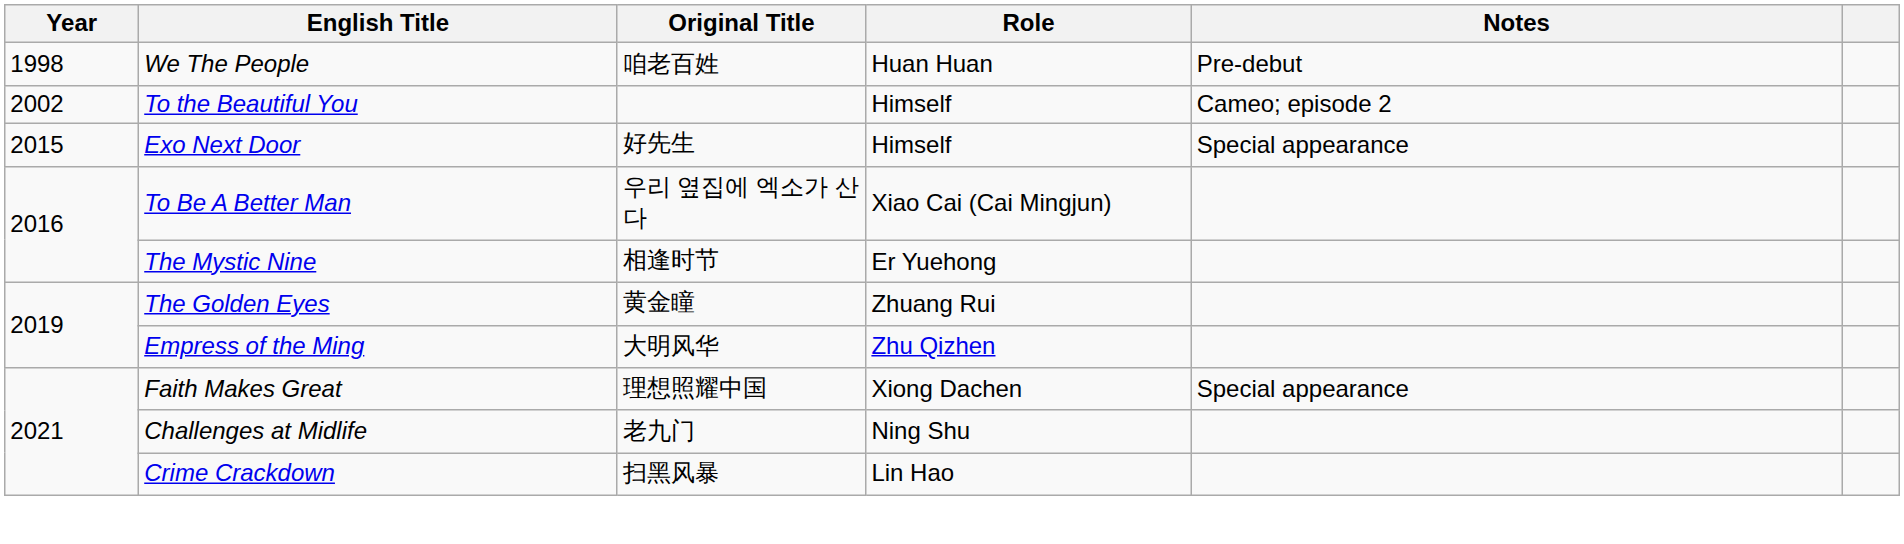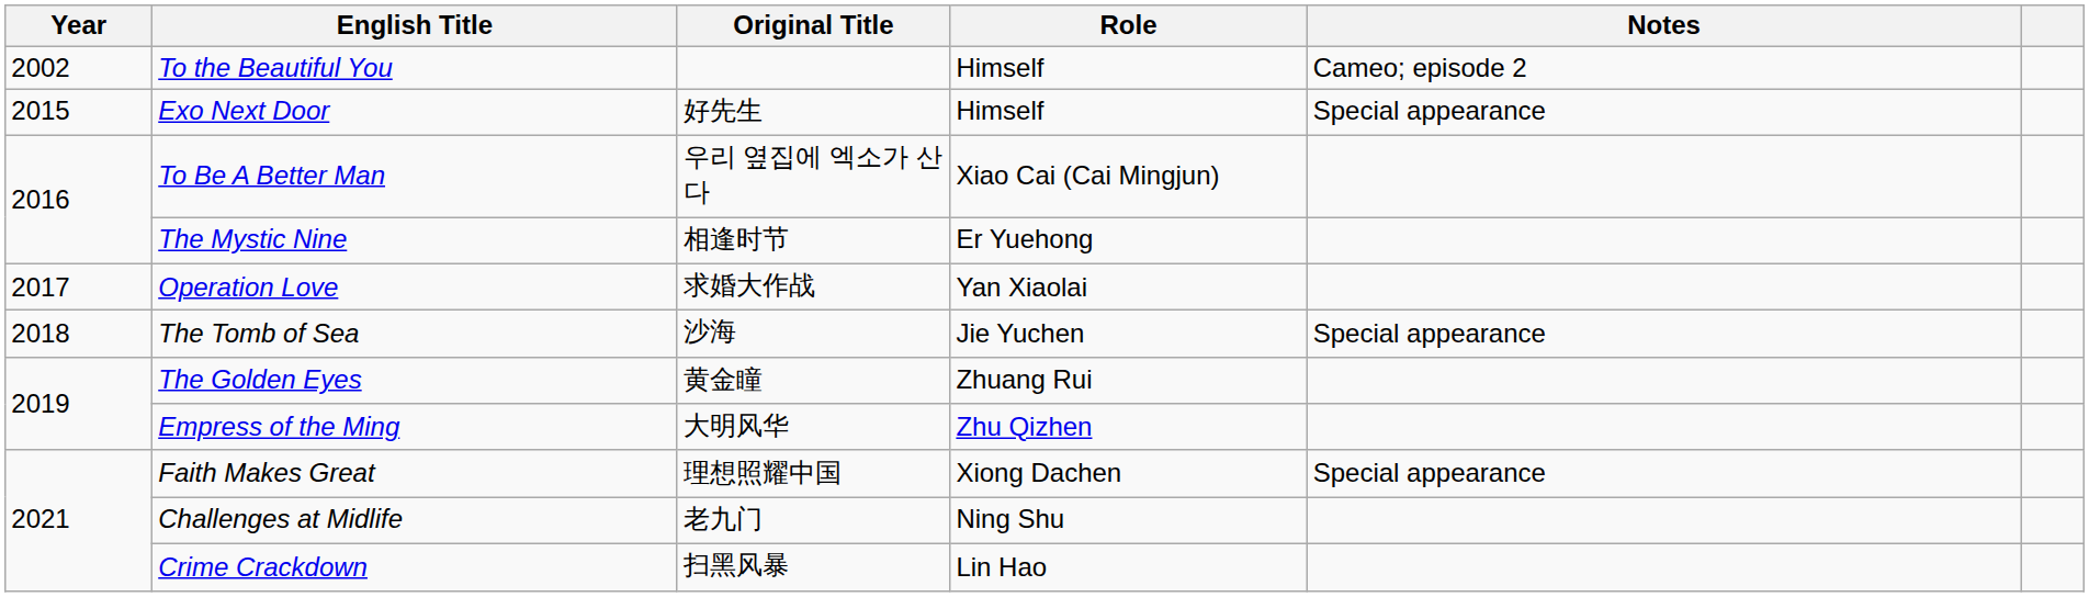- row: 1998 | We The People | 咱老百姓 | Huan Huan | Pre-debut
+ row: 2017 | Operation Love | 求婚大作战 | Yan Xiaolai
+ row: 2018 | The Tomb of Sea | 沙海 | Jie Yuchen | Special appearance
